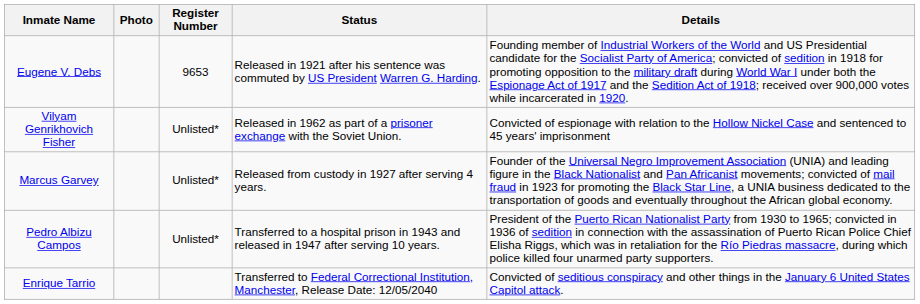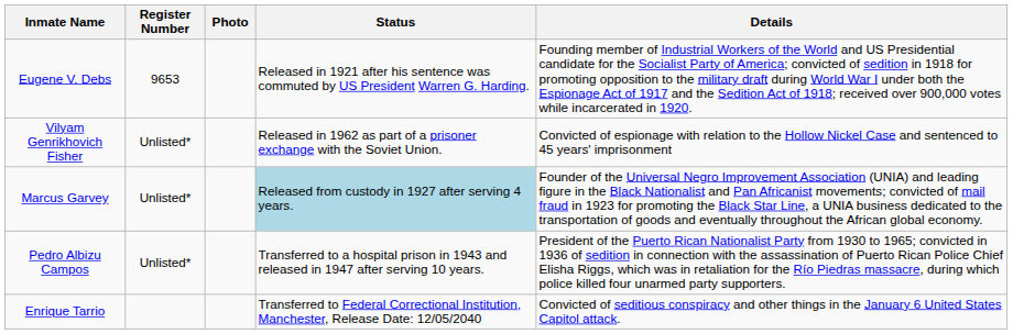columns swapped: Register Number <-> Photo
Marcus Garvey | Status: no background -> lightblue background
